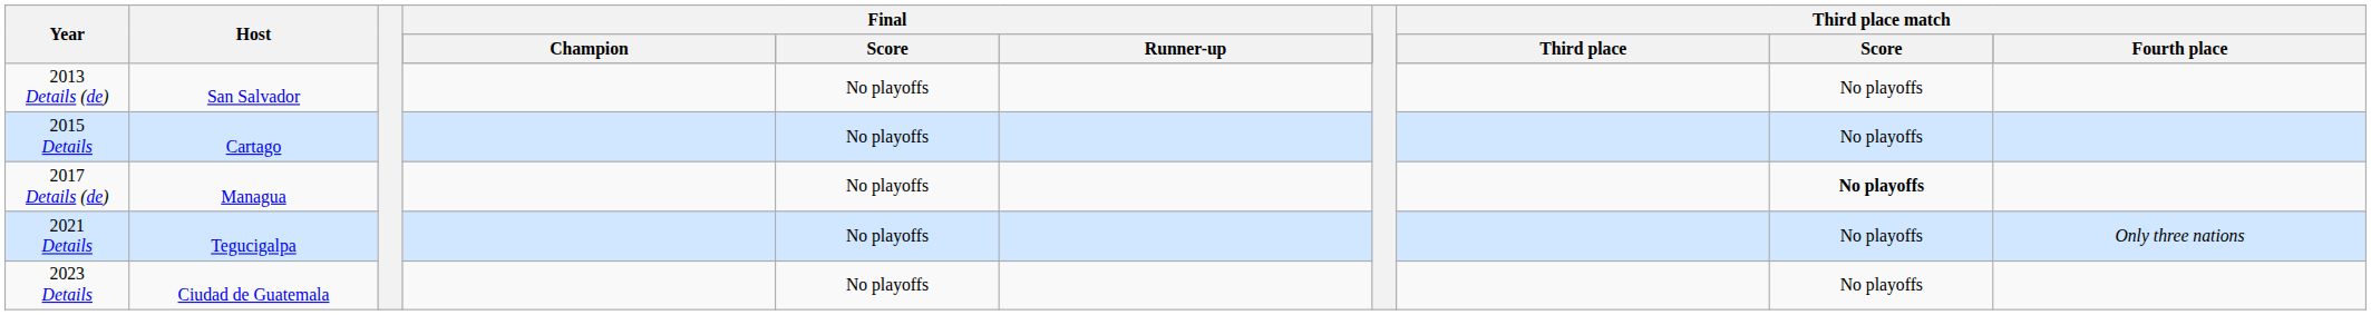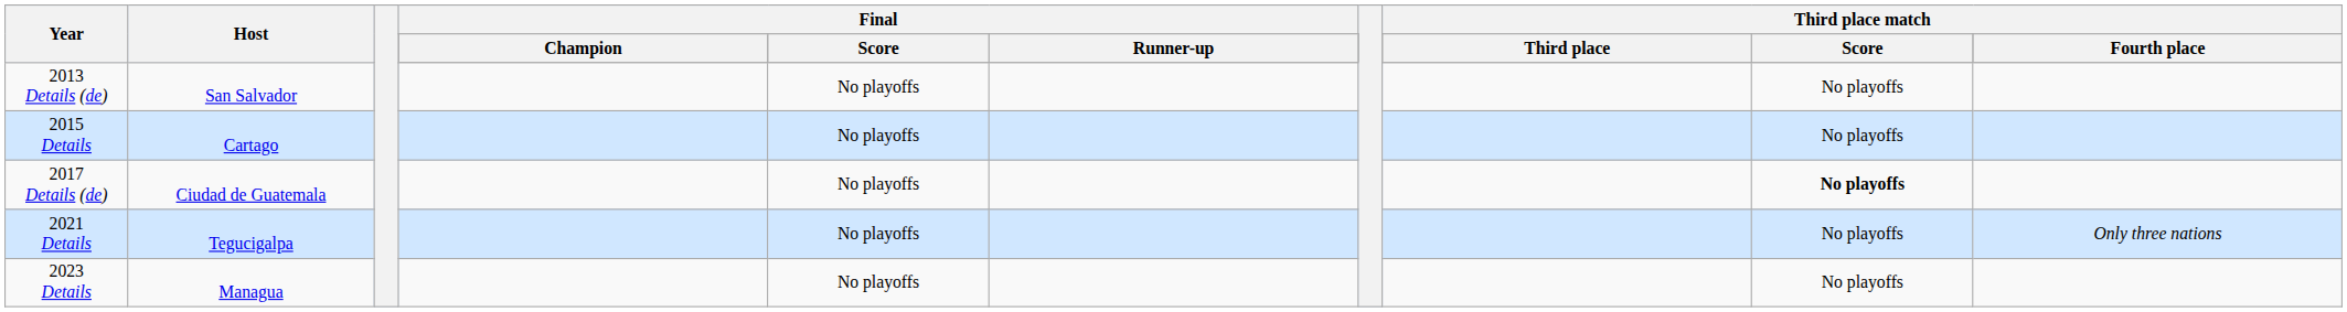2017 Details (de) | Host: Managua -> Ciudad de Guatemala
2023 Details | Host: Ciudad de Guatemala -> Managua
